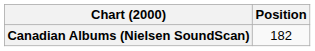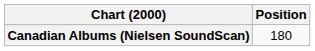Canadian Albums (Nielsen SoundScan) | Position: 182 -> 180
